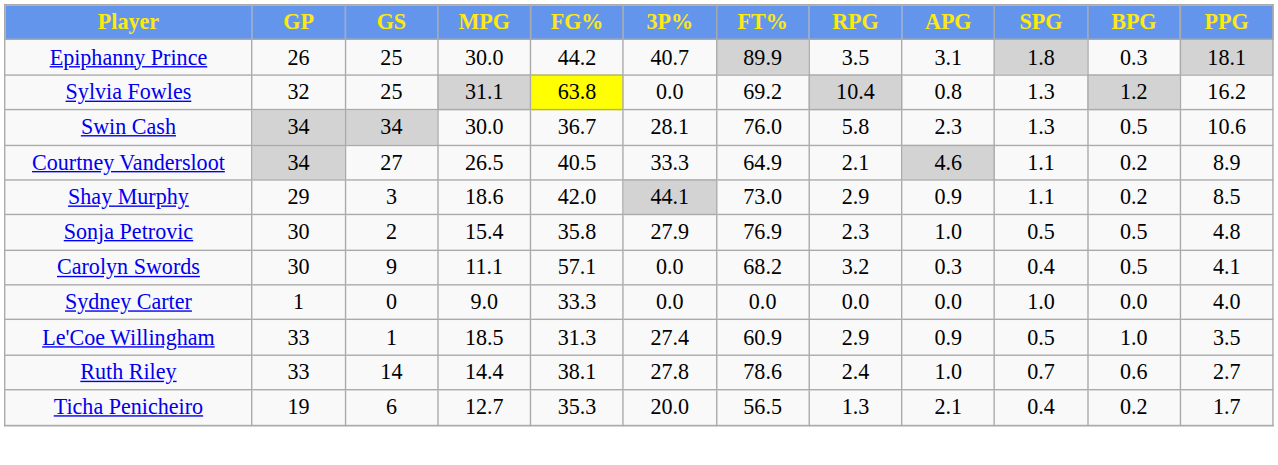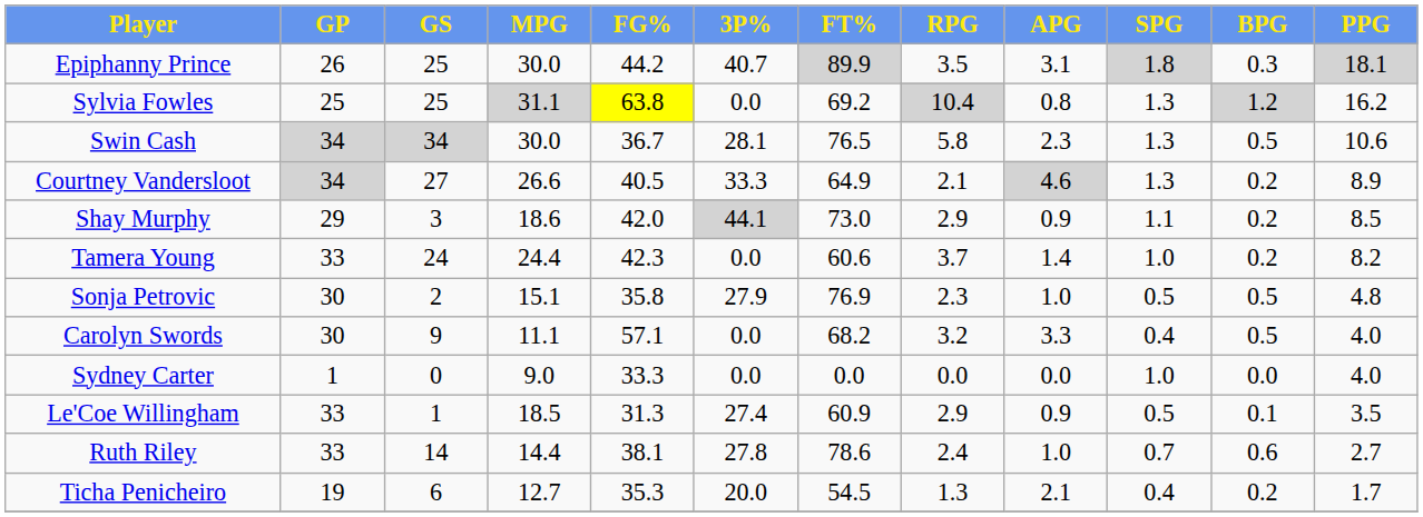Sylvia Fowles | GP: 32 -> 25
Swin Cash | FT%: 76.0 -> 76.5
Courtney Vandersloot | MPG: 26.5 -> 26.6
Courtney Vandersloot | SPG: 1.1 -> 1.3
+ row: Tamera Young | 33 | 24 | 24.4 | 42.3 | 0.0 | 60.6 | 3.7 | 1.4 | 1.0 | 0.2 | 8.2
Sonja Petrovic | MPG: 15.4 -> 15.1
Carolyn Swords | APG: 0.3 -> 3.3
Carolyn Swords | PPG: 4.1 -> 4.0
Le'Coe Willingham | BPG: 1.0 -> 0.1
Ticha Penicheiro | FT%: 56.5 -> 54.5
